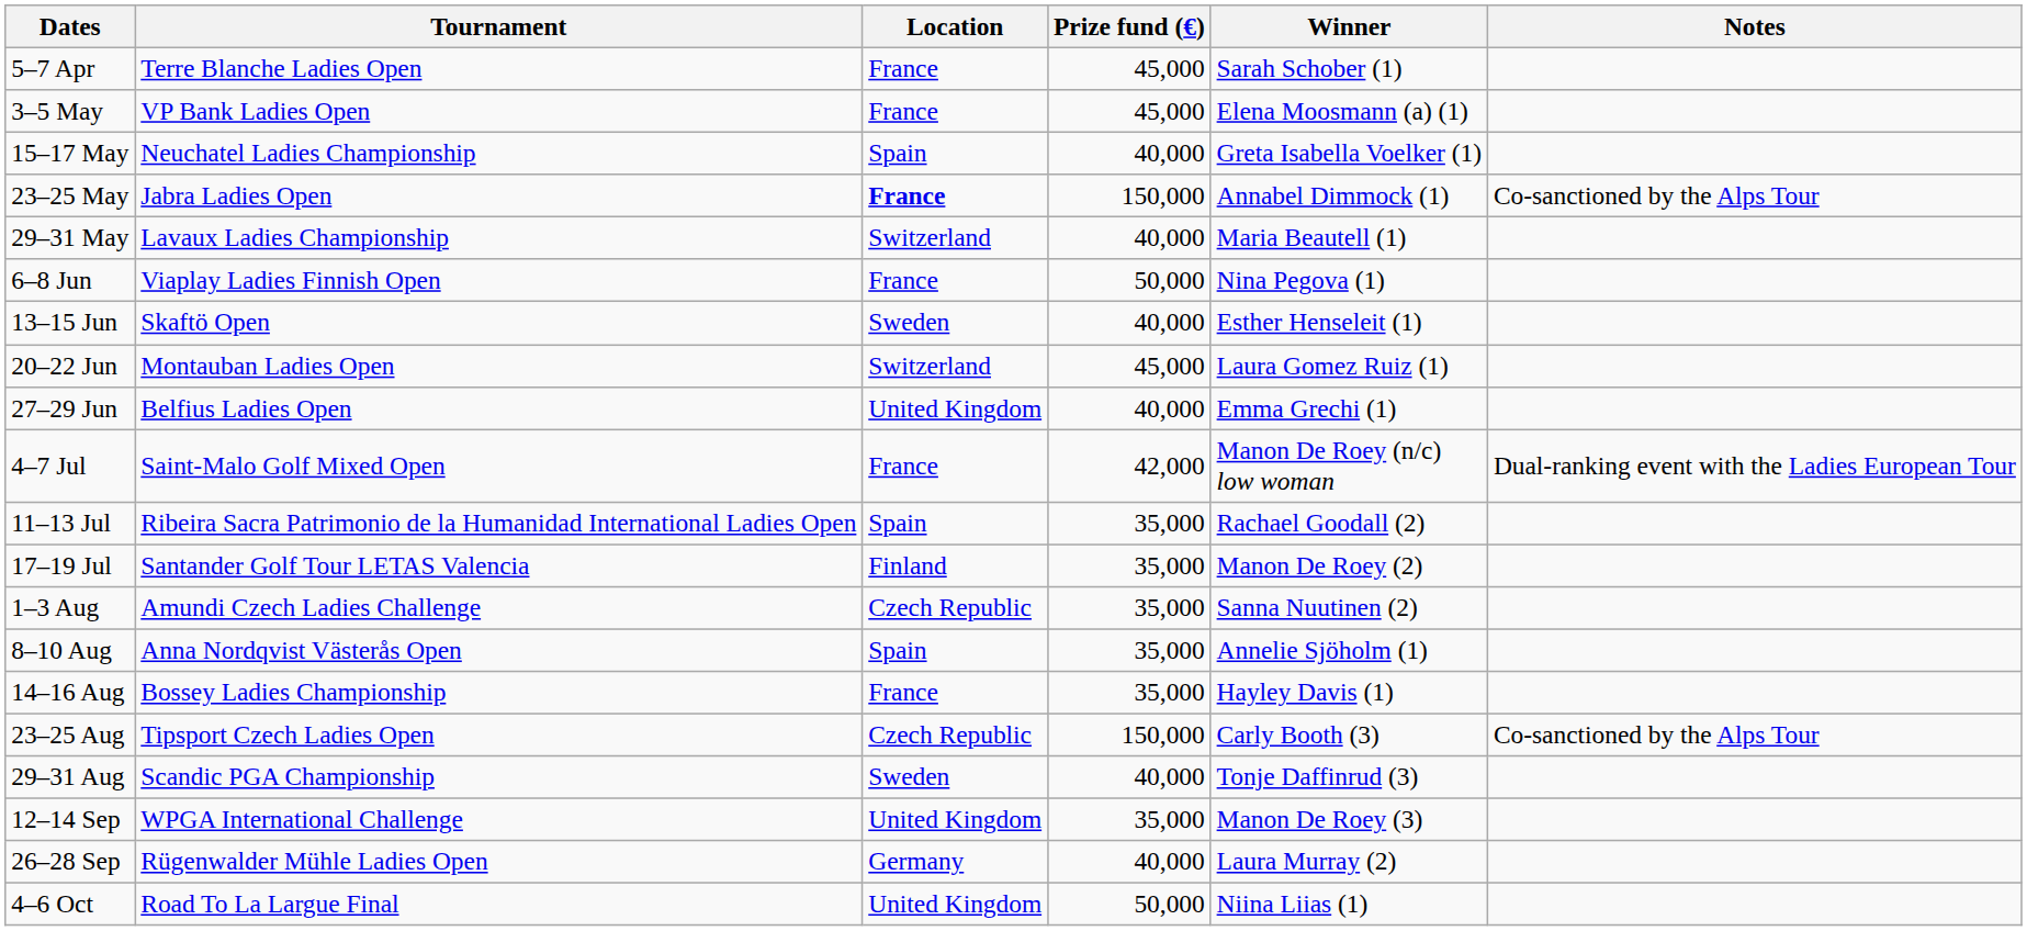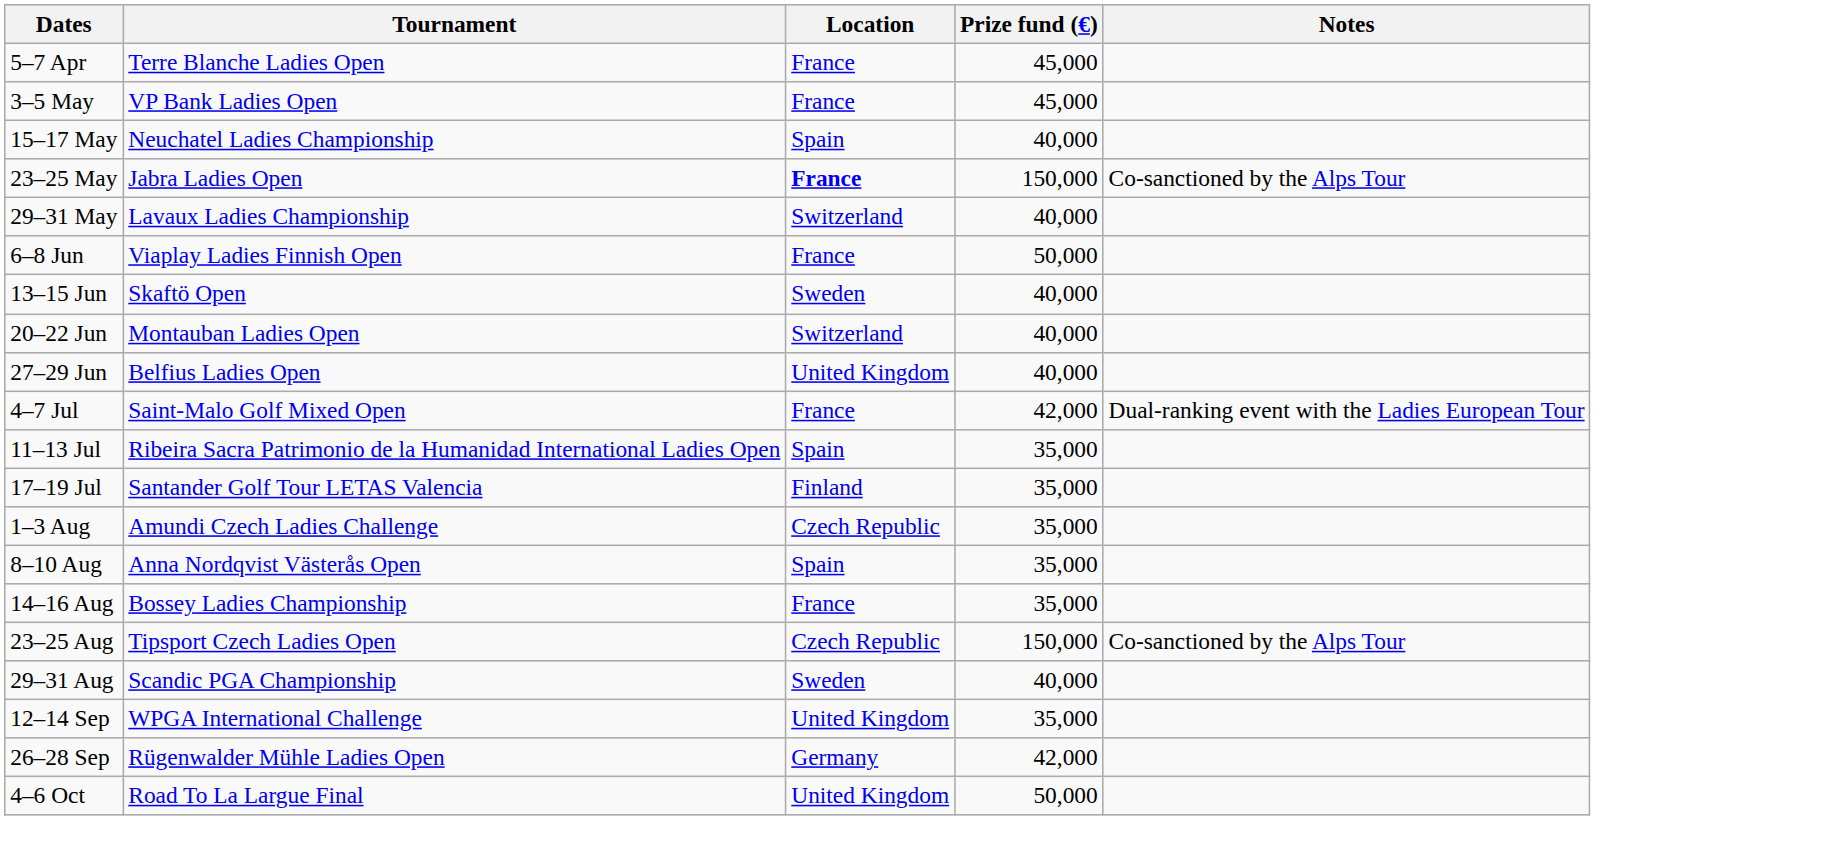- column: Winner | Sarah Schober (1) | Elena Moosmann (a) (1) | Greta Isabella Voelker (1) | Annabel Dimmock (1) | Maria Beautell (1) | Nina Pegova (1) | Esther Henseleit (1) | Laura Gomez Ruiz (1) | Emma Grechi (1) | Manon De Roey (n/c) low woman | Rachael Goodall (2) | Manon De Roey (2) | Sanna Nuutinen (2) | Annelie Sjöholm (1) | Hayley Davis (1) | Carly Booth (3) | Tonje Daffinrud (3) | Manon De Roey (3) | Laura Murray (2) | Niina Liias (1)
20–22 Jun | Prize fund (€): 45,000 -> 40,000
26–28 Sep | Prize fund (€): 40,000 -> 42,000
